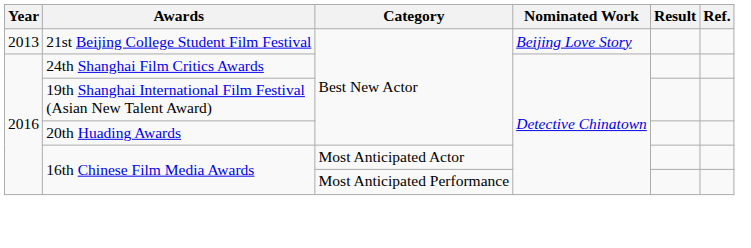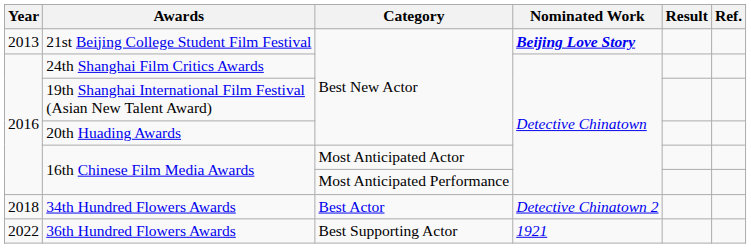21st Beijing College Student Film Festival | Nominated Work: normal -> bold
+ row: 2018 | 34th Hundred Flowers Awards | Best Actor | Detective Chinatown 2
+ row: 2022 | 36th Hundred Flowers Awards | Best Supporting Actor | 1921
